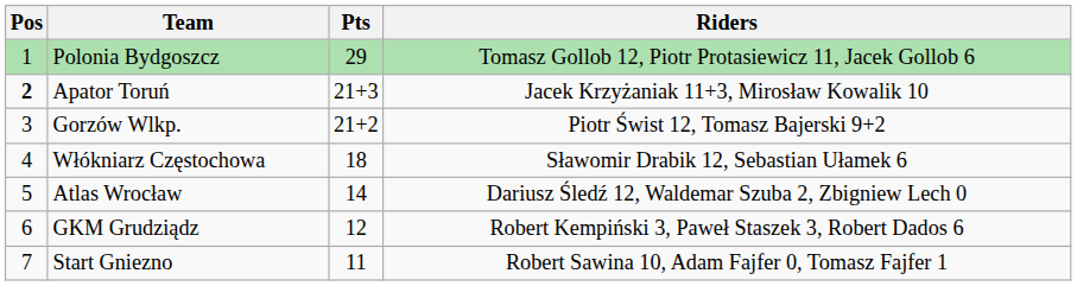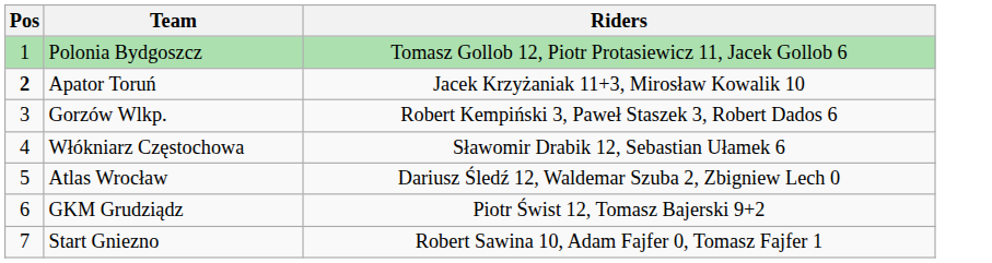- column: Pts | 29 | 21+3 | 21+2 | 18 | 14 | 12 | 11
Gorzów Wlkp. | Riders: Piotr Świst 12, Tomasz Bajerski 9+2 -> Robert Kempiński 3, Paweł Staszek 3, Robert Dados 6
GKM Grudziądz | Riders: Robert Kempiński 3, Paweł Staszek 3, Robert Dados 6 -> Piotr Świst 12, Tomasz Bajerski 9+2
